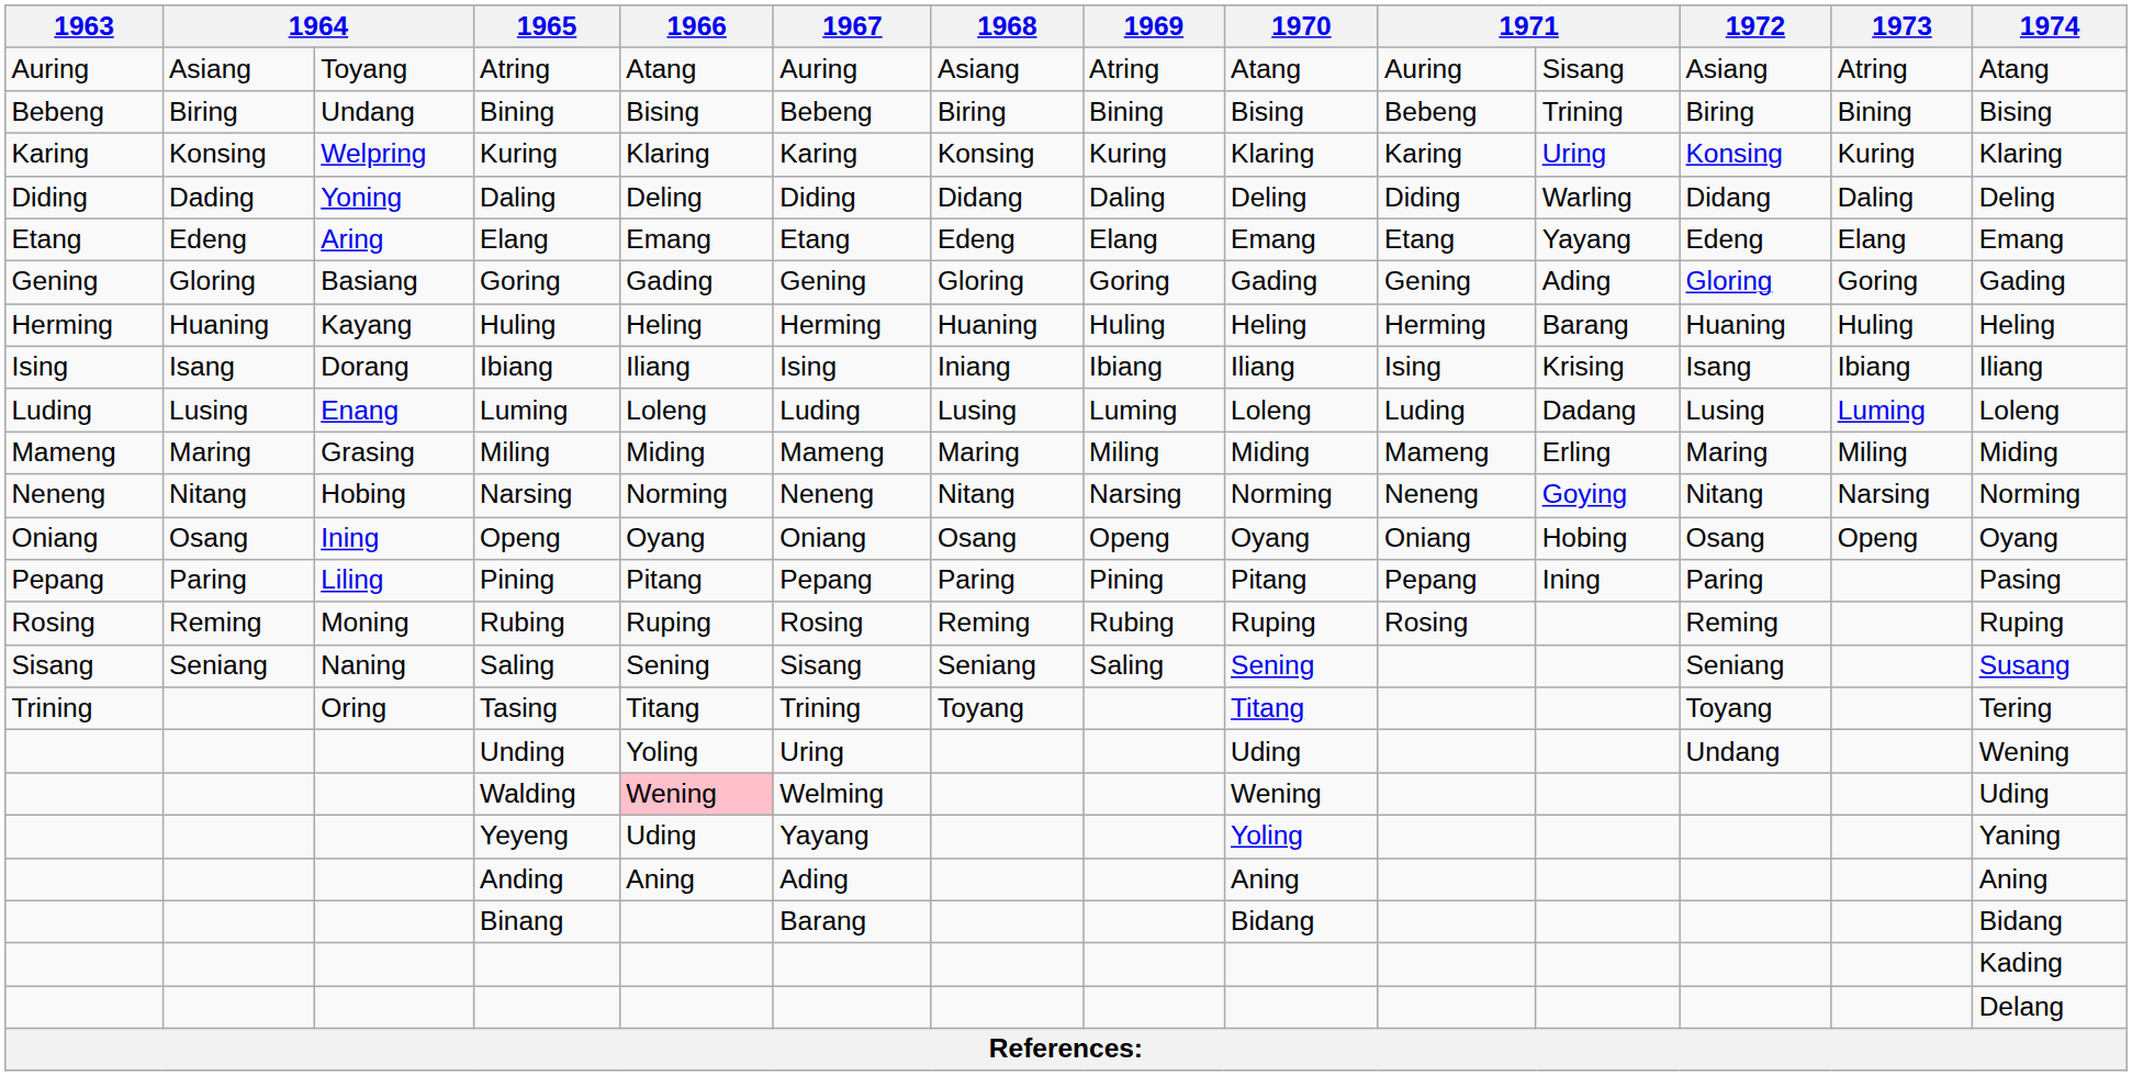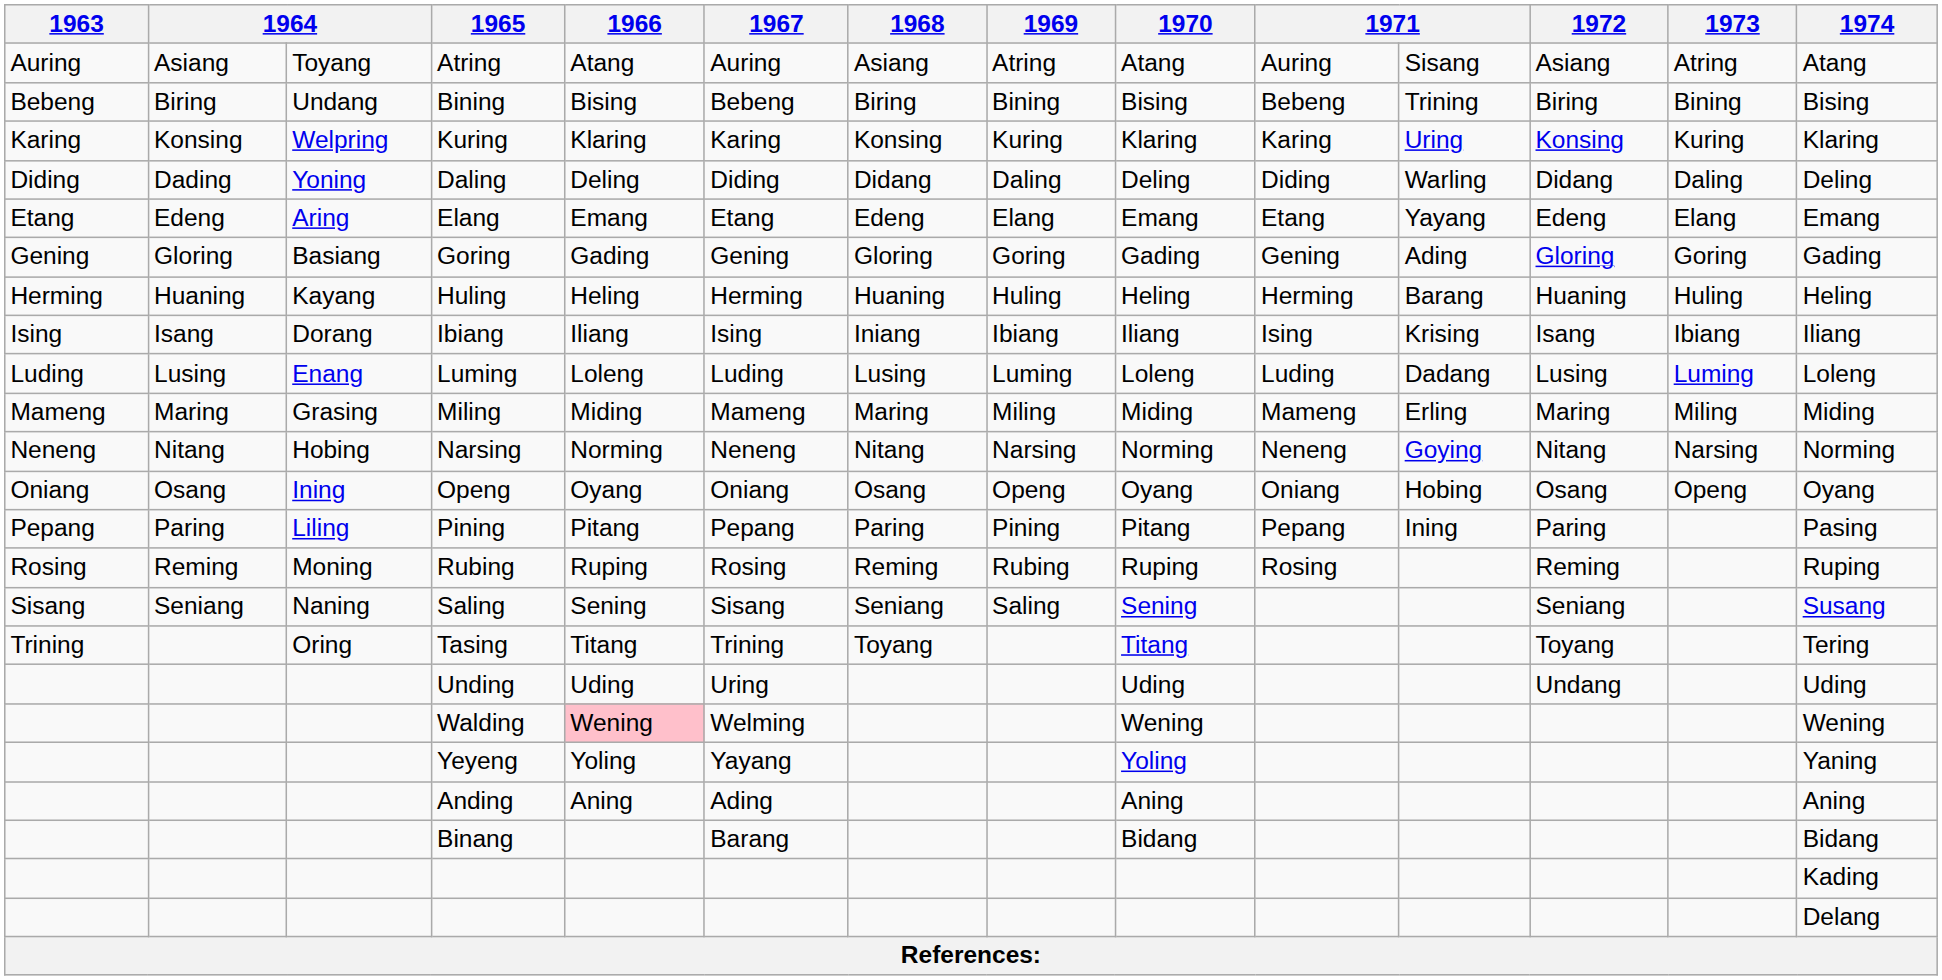Unding | 1966: Yoling -> Uding
Unding | 1974: Wening -> Uding
Walding | 1974: Uding -> Wening
Yeyeng | 1966: Uding -> Yoling
